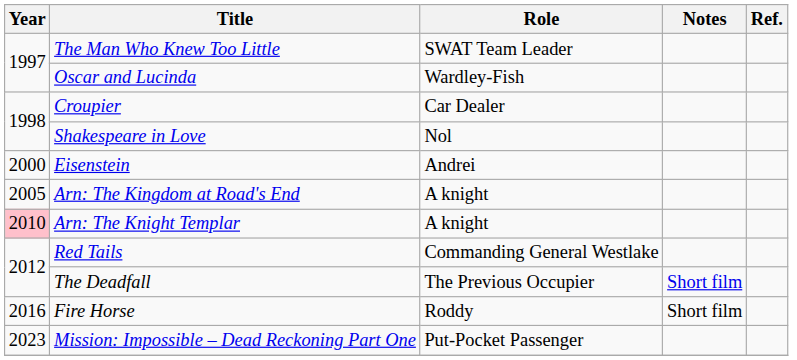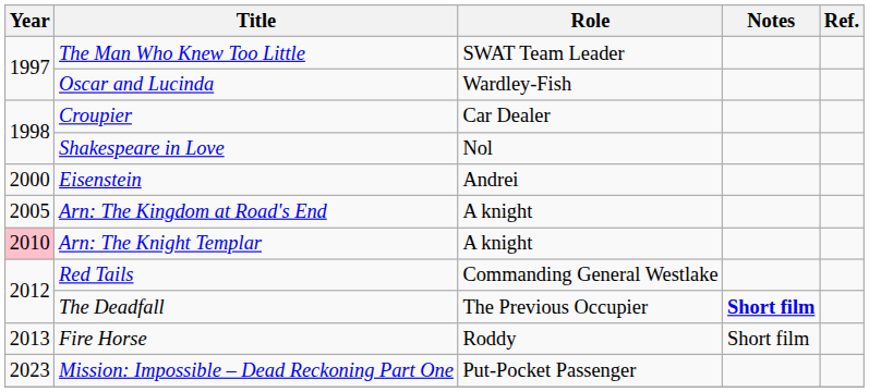The Deadfall | Notes: normal -> bold
Fire Horse | Year: 2016 -> 2013
